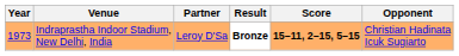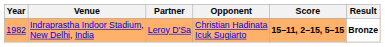columns swapped: Opponent <-> Result
Indraprastha Indoor Stadium, New Delhi, India | Year: 1973 -> 1982
